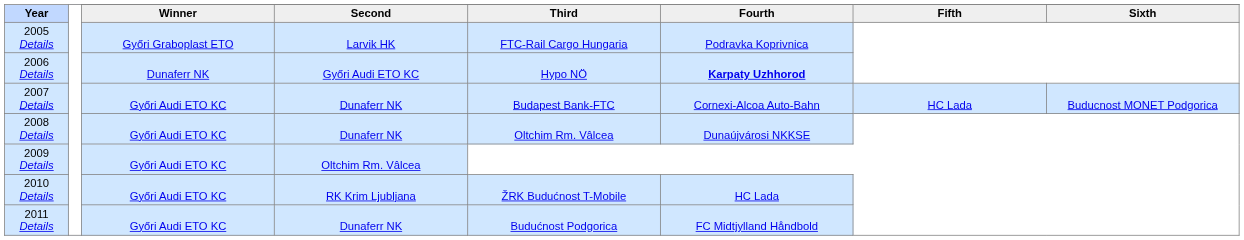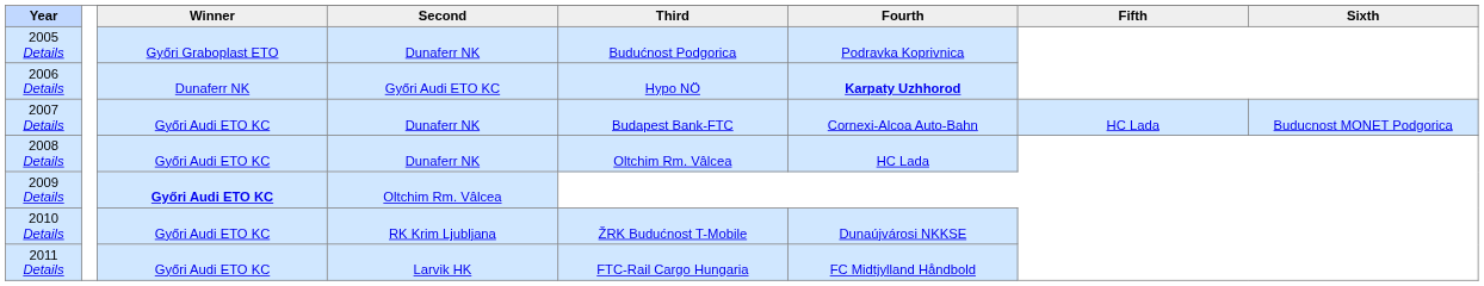2005 Details | Second: Larvik HK -> Dunaferr NK
2005 Details | Third: FTC-Rail Cargo Hungaria -> Budućnost Podgorica
2008 Details | Fourth: Dunaújvárosi NKKSE -> HC Lada
2009 Details | Winner: normal -> bold
2010 Details | Fourth: HC Lada -> Dunaújvárosi NKKSE
2011 Details | Second: Dunaferr NK -> Larvik HK
2011 Details | Third: Budućnost Podgorica -> FTC-Rail Cargo Hungaria
